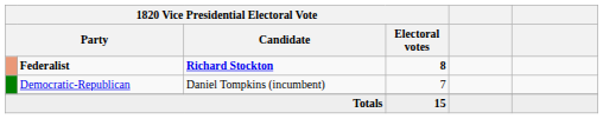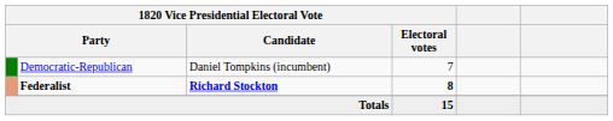rows swapped: Federalist <-> Democratic-Republican
